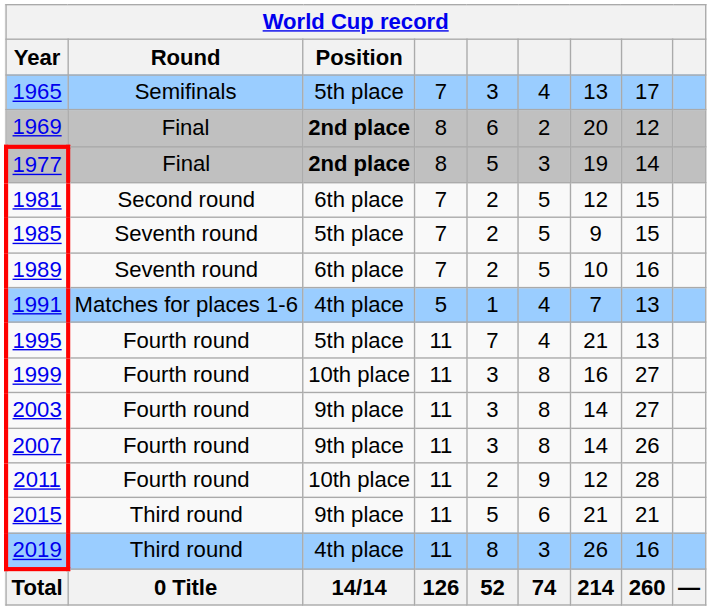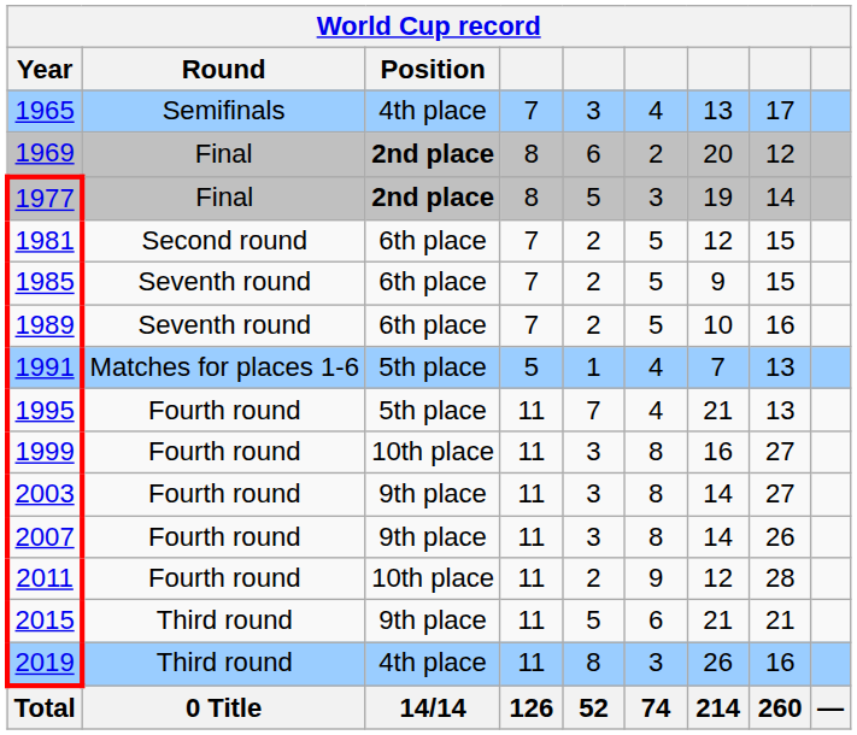1965 | Position: 5th place -> 4th place
1985 | Position: 5th place -> 6th place
1991 | Position: 4th place -> 5th place
